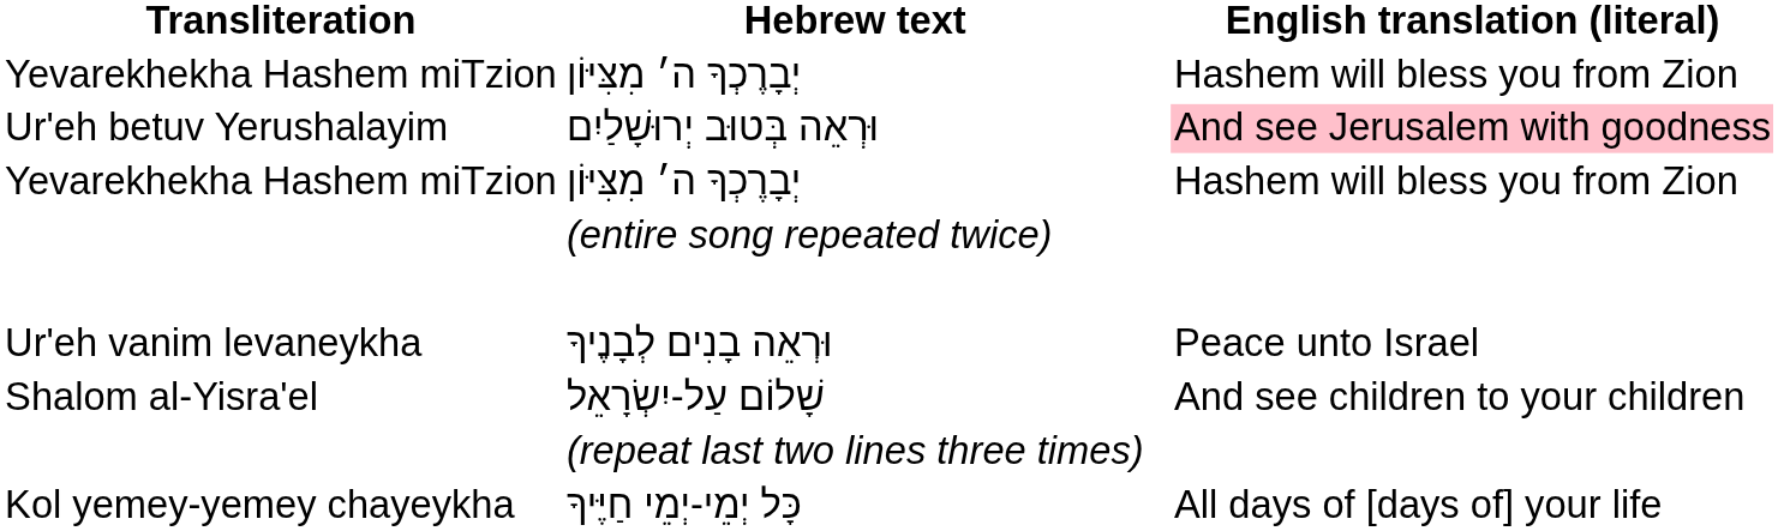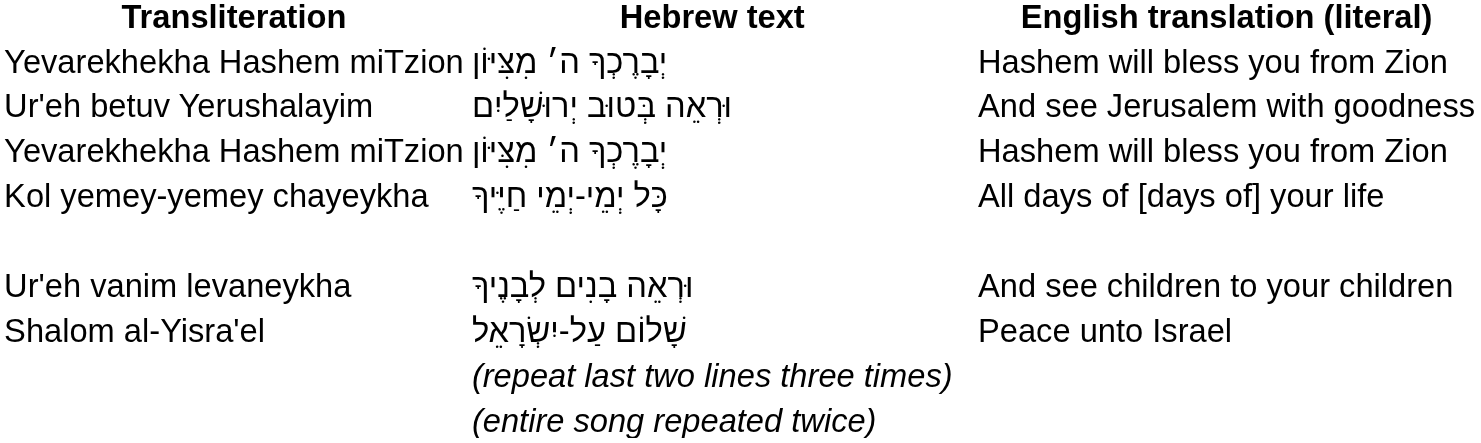וּרְאֵה בְּטוּב יְרוּשָׁלַיִם | English translation (literal): pink background -> no background
rows swapped: כָּל יְמֵי-יְמֵי חַיֶּיךָ <-> (entire song repeated twice)
וּרְאֵה בָנִים לְבָנֶיךָ | English translation (literal): Peace unto Israel -> And see children to your children
שָׁלוֹם עַל-יִשְׂרָאֵל | English translation (literal): And see children to your children -> Peace unto Israel
